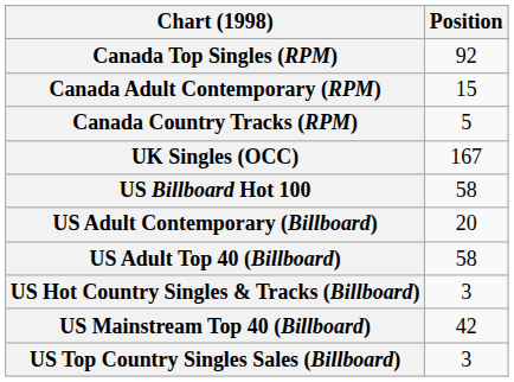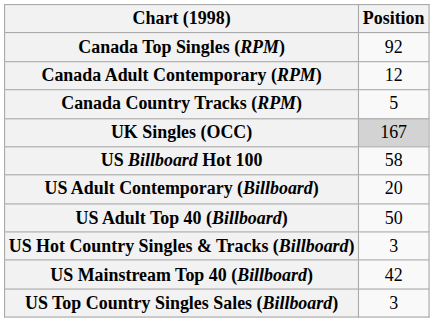Canada Adult Contemporary (RPM) | Position: 15 -> 12
UK Singles (OCC) | Position: no background -> lightgrey background
US Adult Top 40 (Billboard) | Position: 58 -> 50
